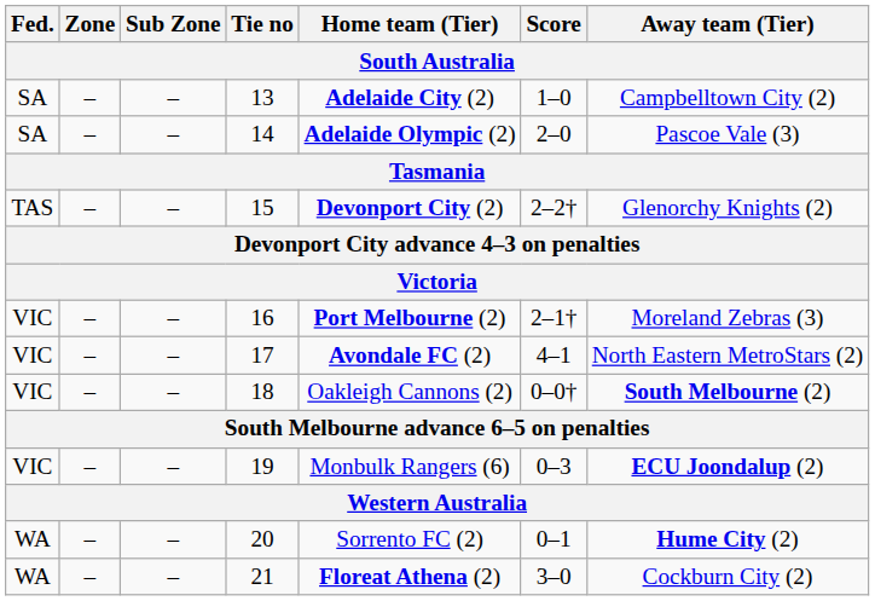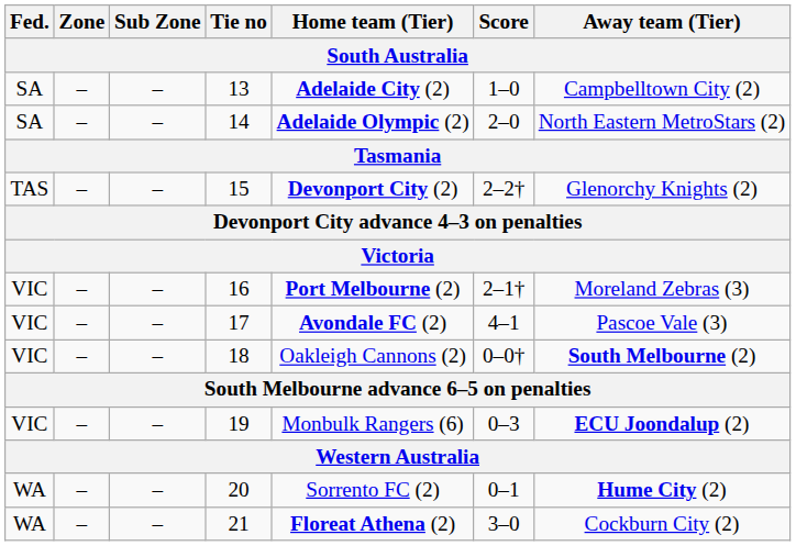14 | Away team (Tier): Pascoe Vale (3) -> North Eastern MetroStars (2)
17 | Away team (Tier): North Eastern MetroStars (2) -> Pascoe Vale (3)
